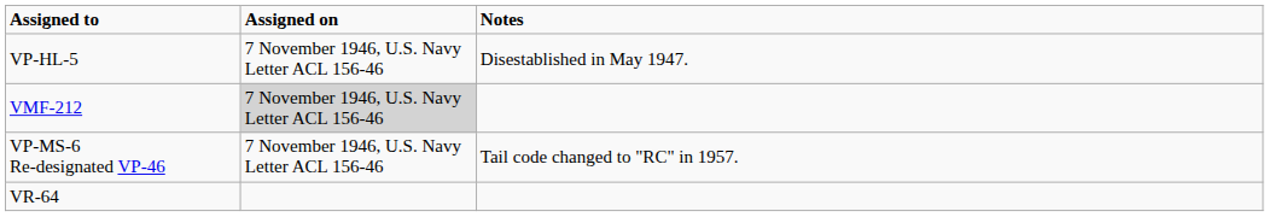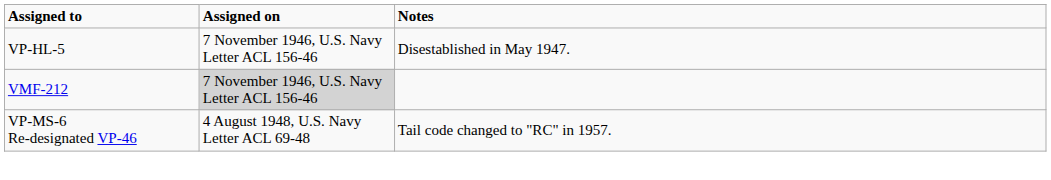VP-MS-6 Re-designated VP-46 | Assigned on: 7 November 1946, U.S. Navy Letter ACL 156-46 -> 4 August 1948, U.S. Navy Letter ACL 69-48
- row: VR-64
